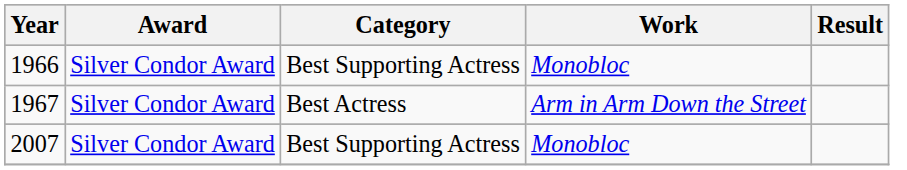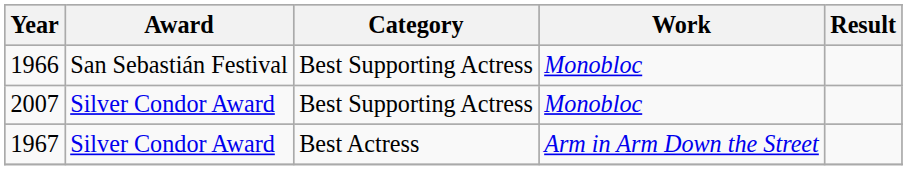1966 | Award: Silver Condor Award -> San Sebastián Festival
rows swapped: 1967 <-> 2007
